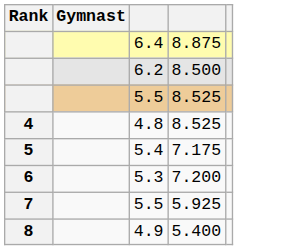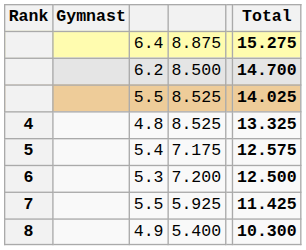+ column: Total | 15.275 | 14.700 | 14.025 | 13.325 | 12.575 | 12.500 | 11.425 | 10.300
